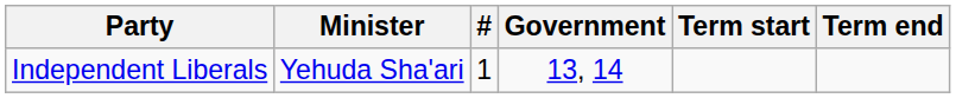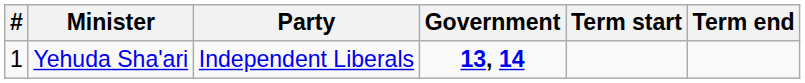columns swapped: # <-> Party
Yehuda Sha'ari | Government: normal -> bold
